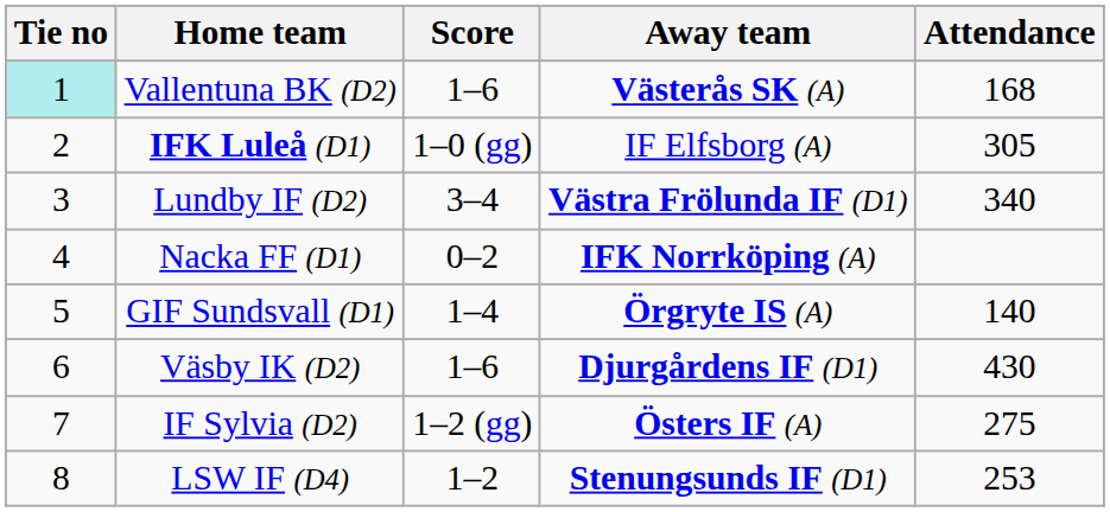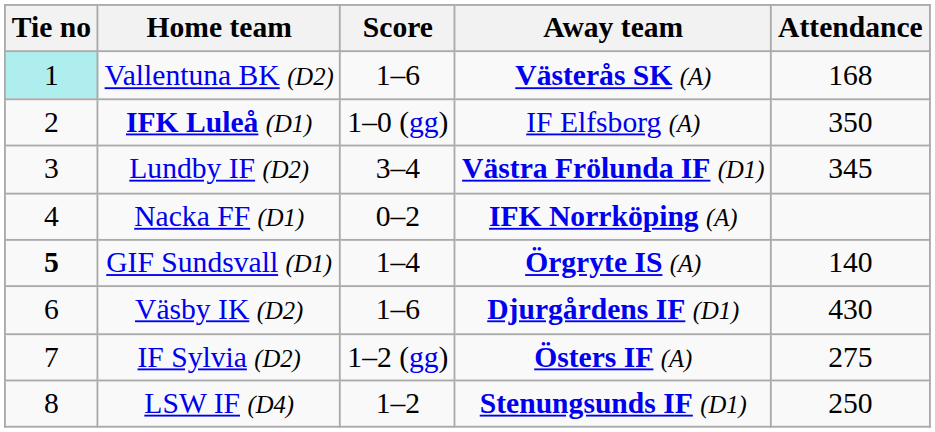IFK Luleå (D1) | Attendance: 305 -> 350
Lundby IF (D2) | Attendance: 340 -> 345
GIF Sundsvall (D1) | Tie no: normal -> bold
LSW IF (D4) | Attendance: 253 -> 250
